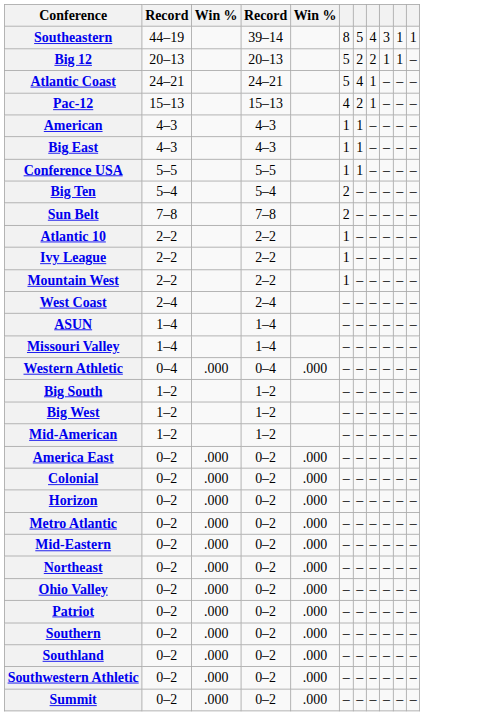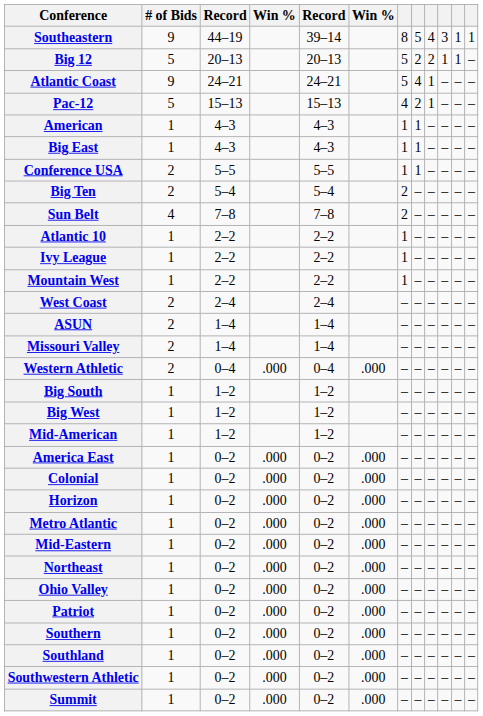+ column: # of Bids | 9 | 5 | 9 | 5 | 1 | 1 | 2 | 2 | 4 | 1 | 1 | 1 | 2 | 2 | 2 | 2 | 1 | 1 | 1 | 1 | 1 | 1 | 1 | 1 | 1 | 1 | 1 | 1 | 1 | 1 | 1
